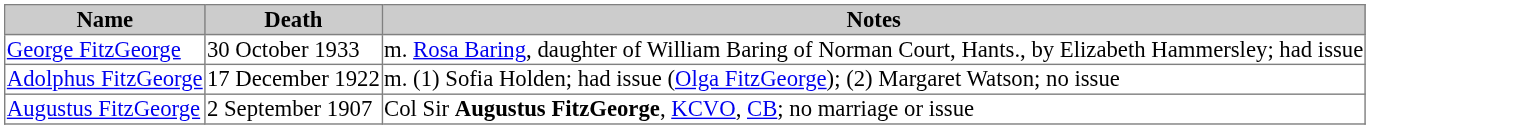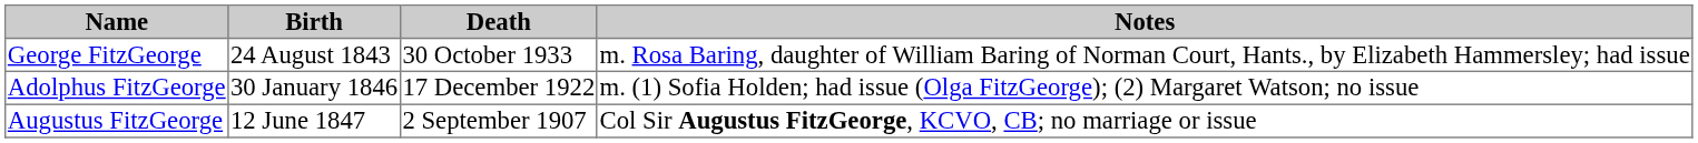+ column: Birth | 24 August 1843 | 30 January 1846 | 12 June 1847
